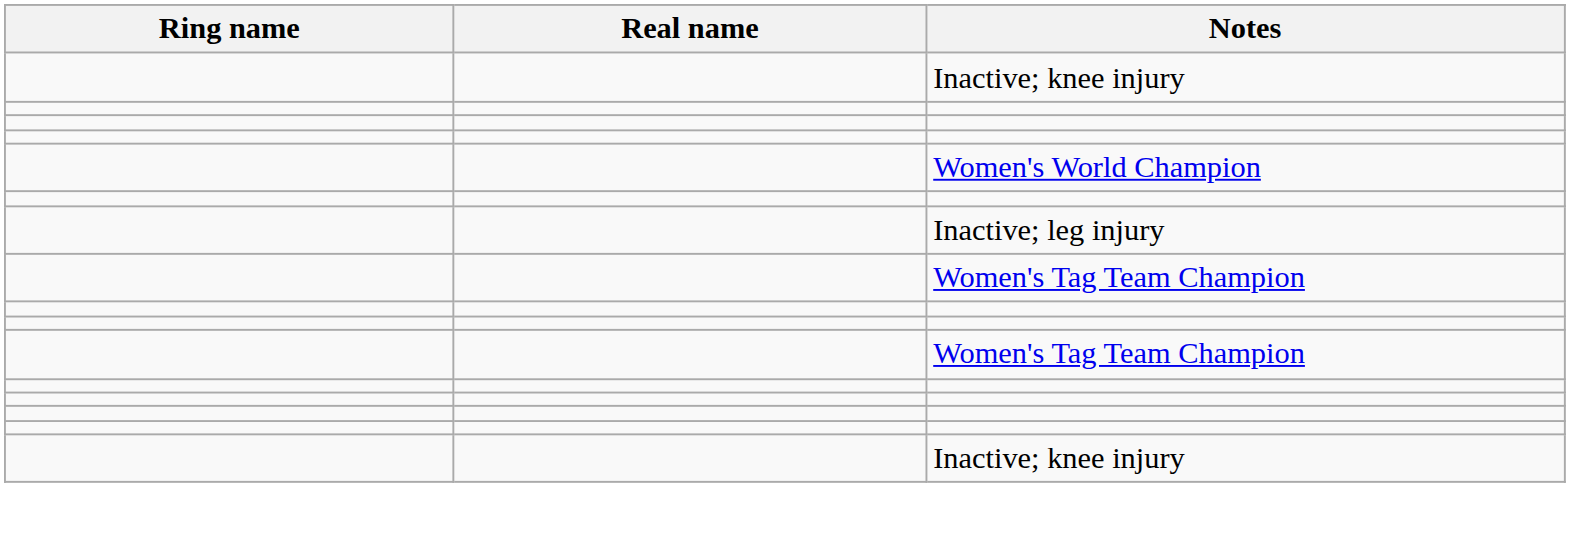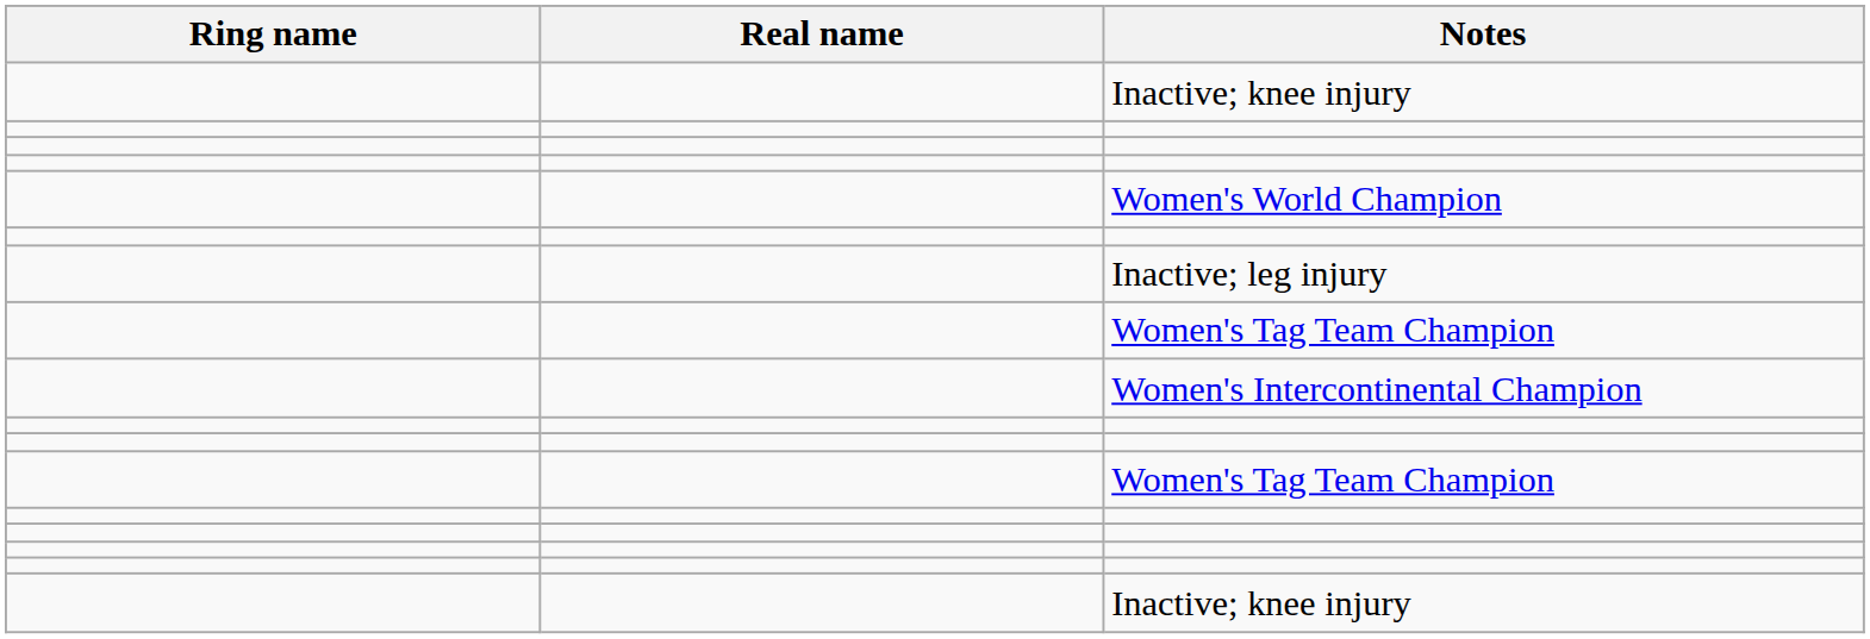+ row: Women's Intercontinental Champion
